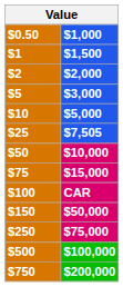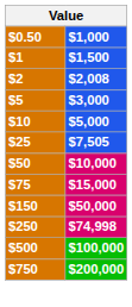$2 | $1,000: $2,000 -> $2,008
- row: $100 | CAR
$250 | $1,000: $75,000 -> $74,998
